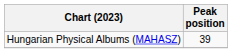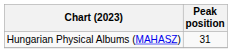Hungarian Physical Albums (MAHASZ) | Peak position: 39 -> 31
